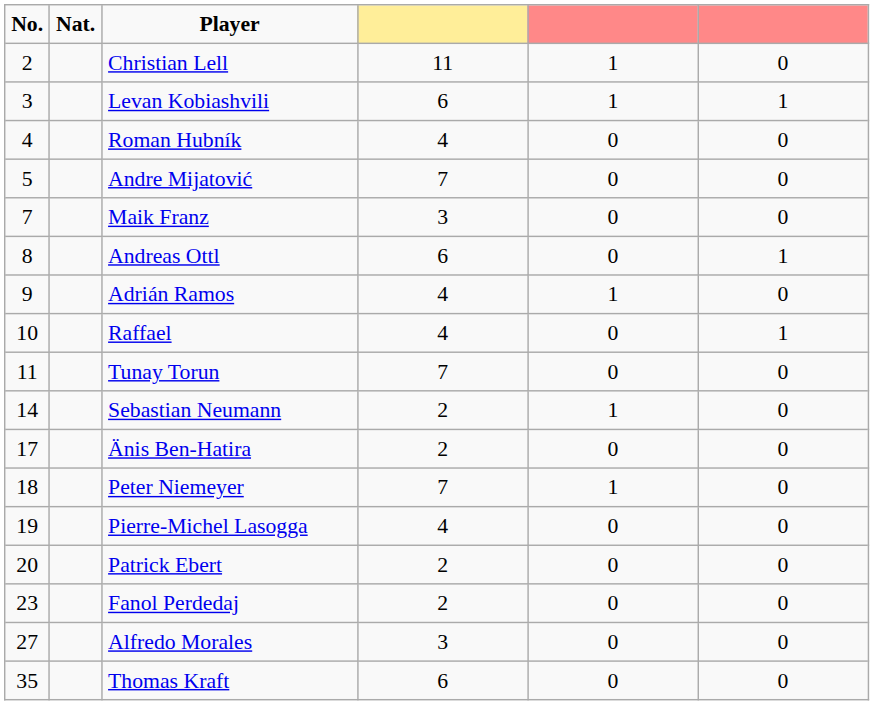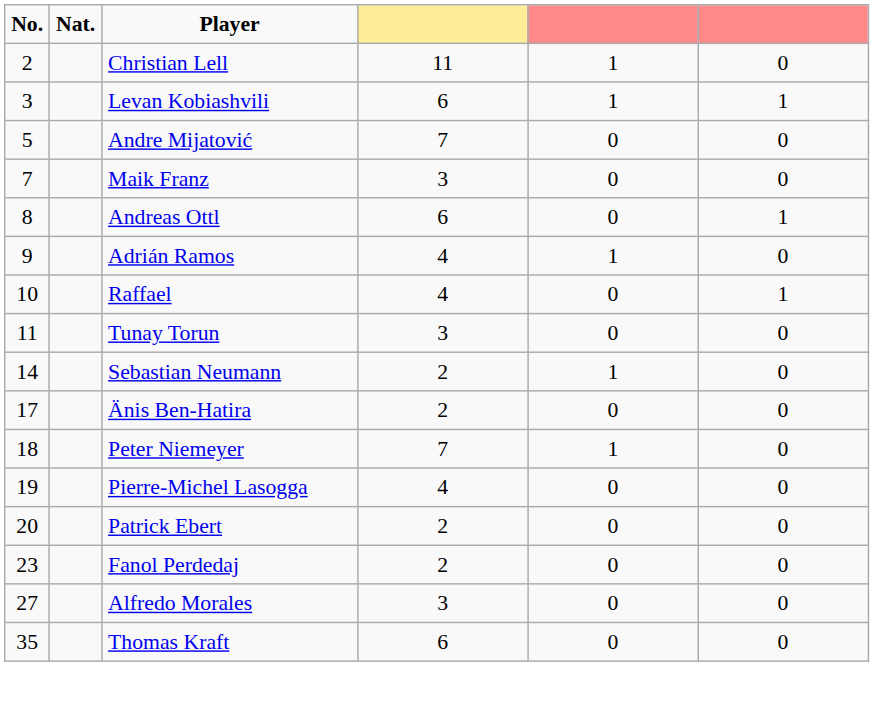- row: 4 | Roman Hubník | 4 | 0 | 0
Tunay Torun | column 4: 7 -> 3
